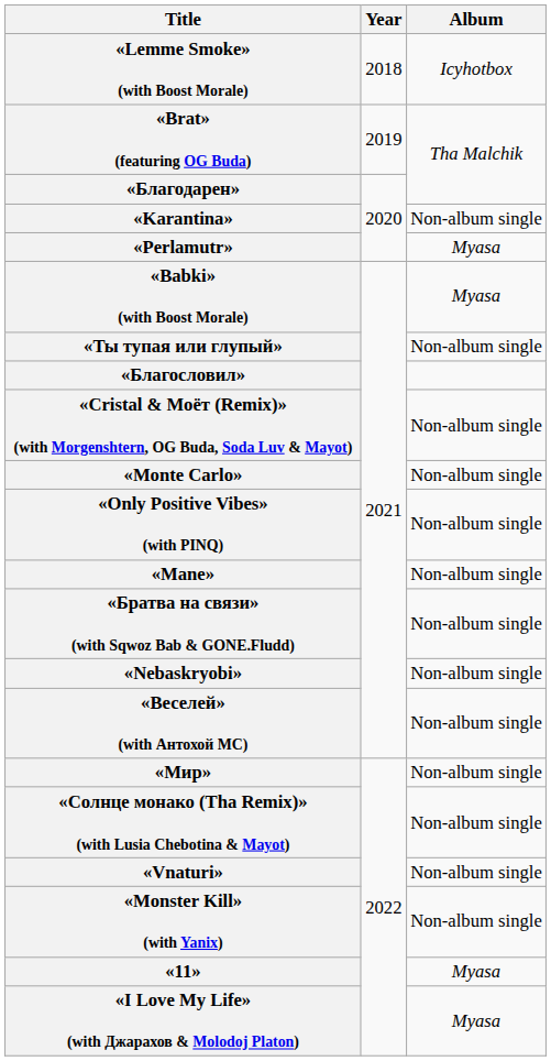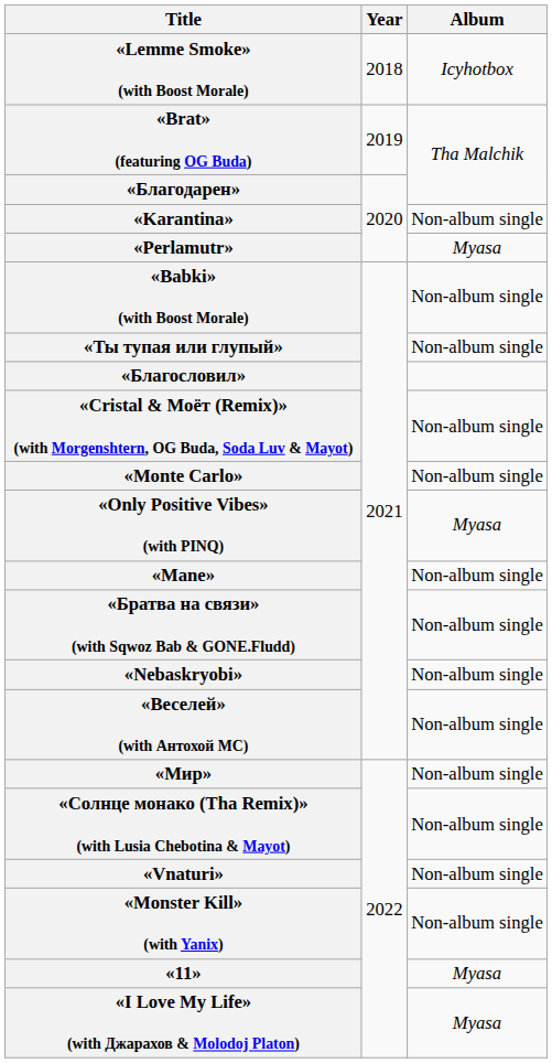«Babki» (with Boost Morale) | Album: Myasa -> Non-album single
«Only Positive Vibes» (with PINQ) | Album: Non-album single -> Myasa
